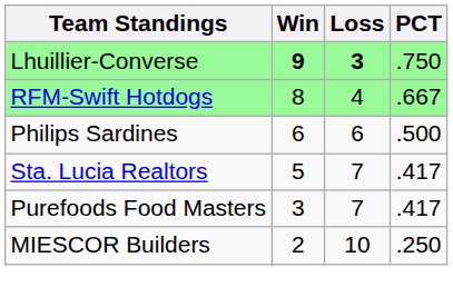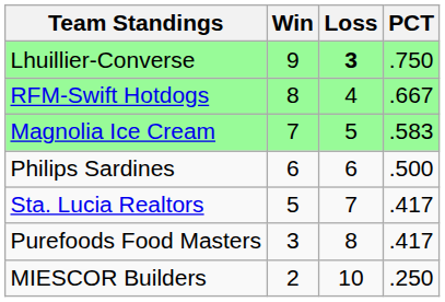Lhuillier-Converse | Win: bold -> normal
+ row: Magnolia Ice Cream | 7 | 5 | .583
Purefoods Food Masters | Loss: 7 -> 8
